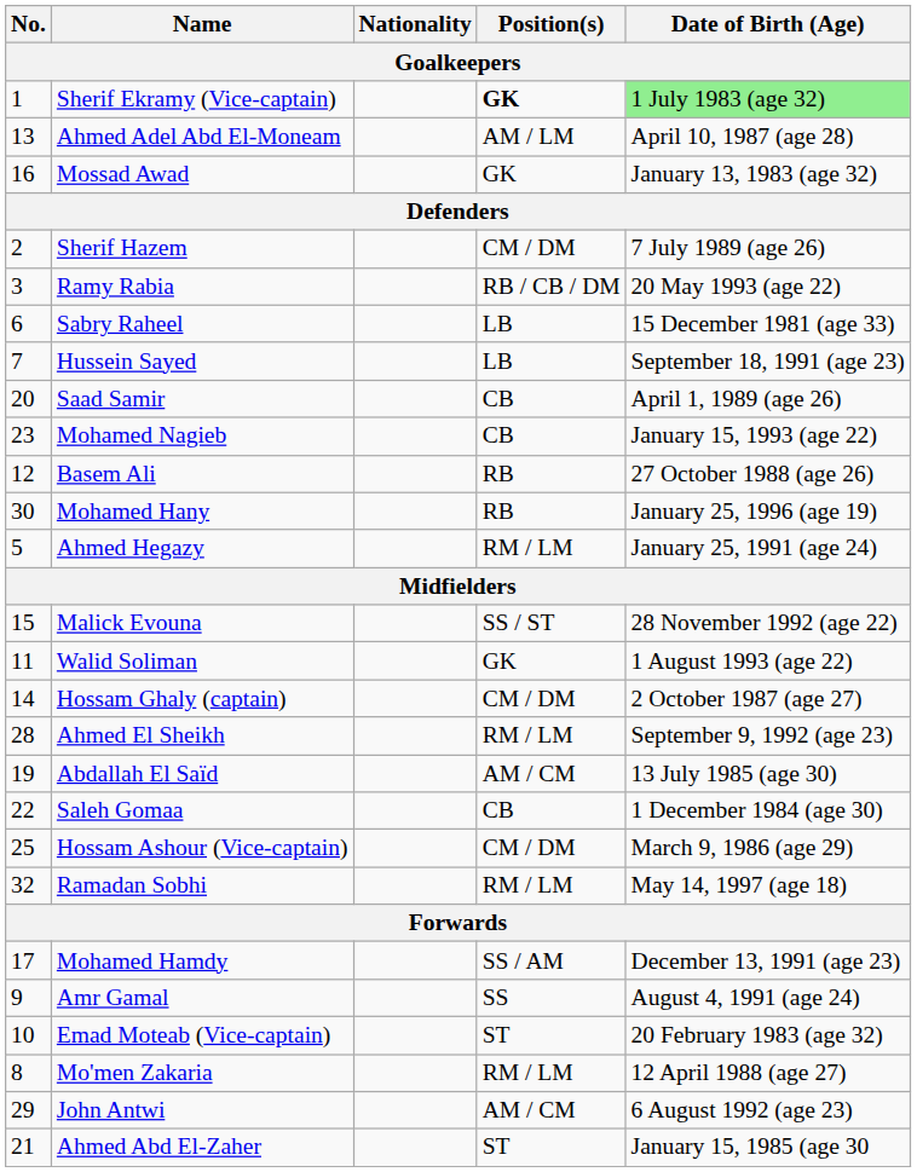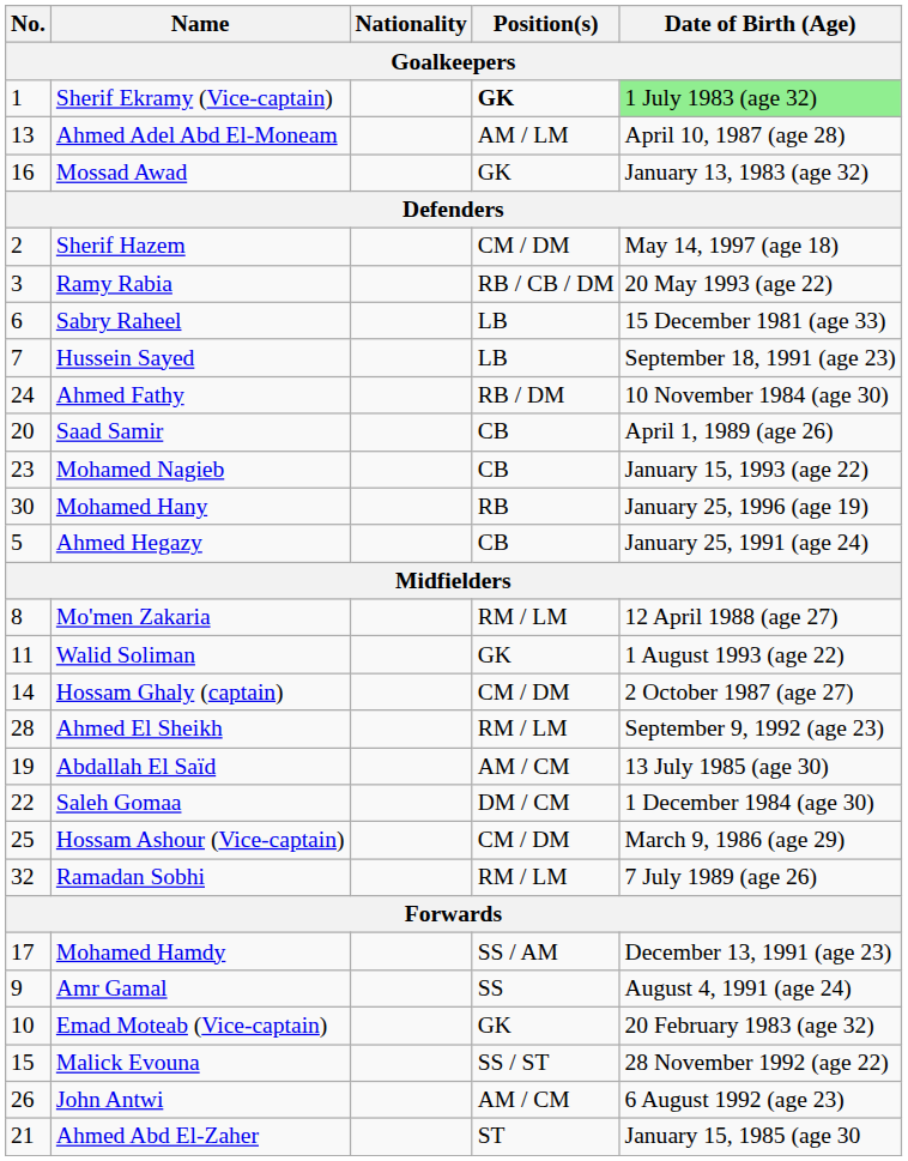Sherif Hazem | Date of Birth (Age): 7 July 1989 (age 26) -> May 14, 1997 (age 18)
+ row: 24 | Ahmed Fathy | RB / DM | 10 November 1984 (age 30)
- row: 12 | Basem Ali | RB | 27 October 1988 (age 26)
Ahmed Hegazy | Position(s): RM / LM -> CB
rows swapped: Mo'men Zakaria <-> Malick Evouna
Saleh Gomaa | Position(s): CB -> DM / CM
Ramadan Sobhi | Date of Birth (Age): May 14, 1997 (age 18) -> 7 July 1989 (age 26)
Emad Moteab (Vice-captain) | Position(s): ST -> GK
John Antwi | No.: 29 -> 26
